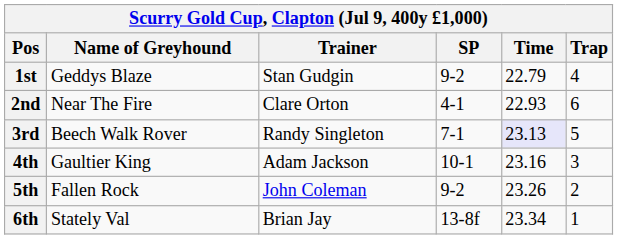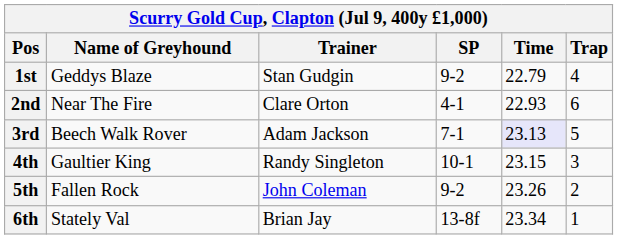3rd | Trainer: Randy Singleton -> Adam Jackson
4th | Trainer: Adam Jackson -> Randy Singleton
4th | Time: 23.16 -> 23.15
